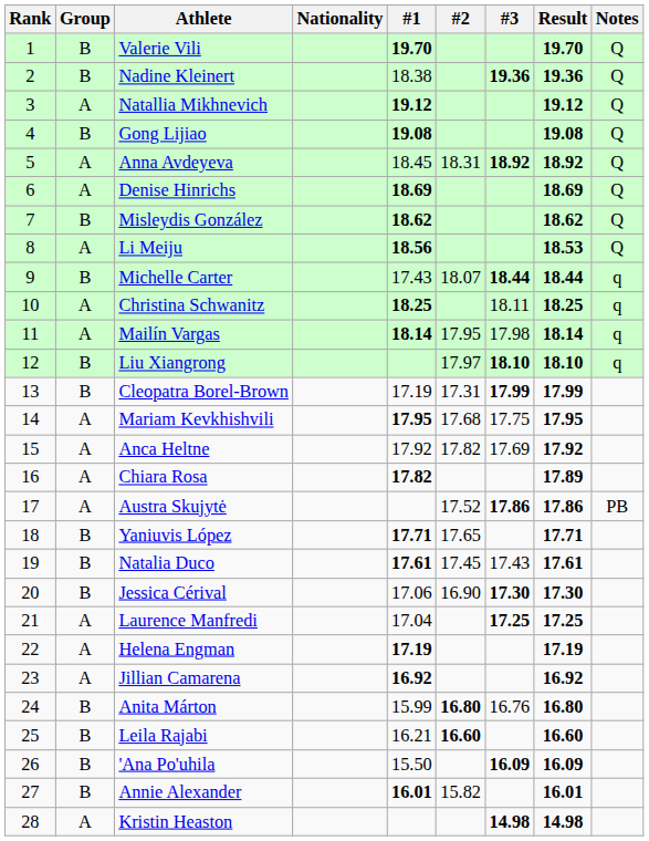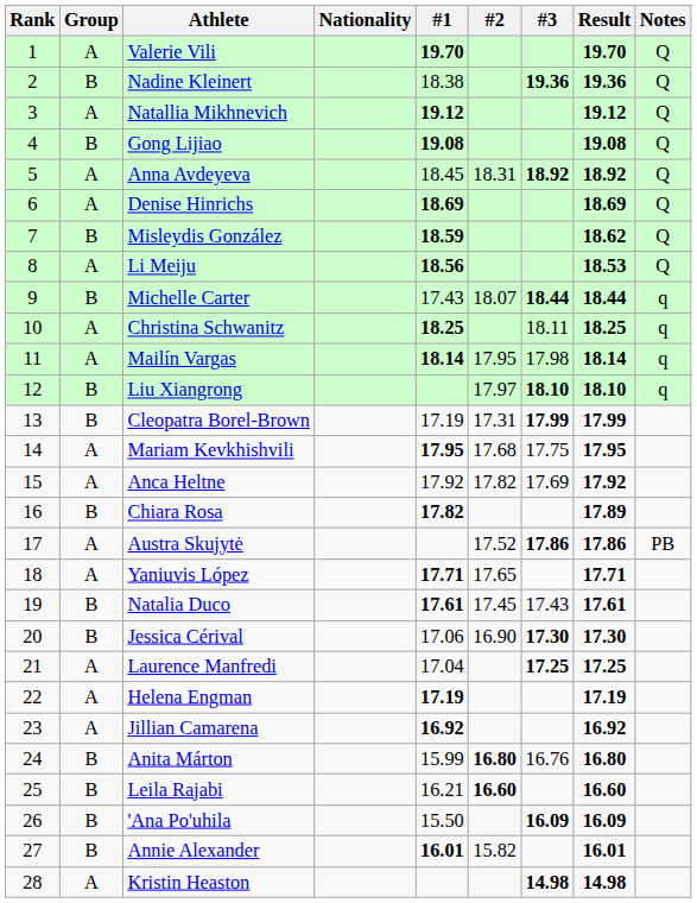Valerie Vili | Group: B -> A
Misleydis González | #1: 18.62 -> 18.59
Chiara Rosa | Group: A -> B
Yaniuvis López | Group: B -> A
